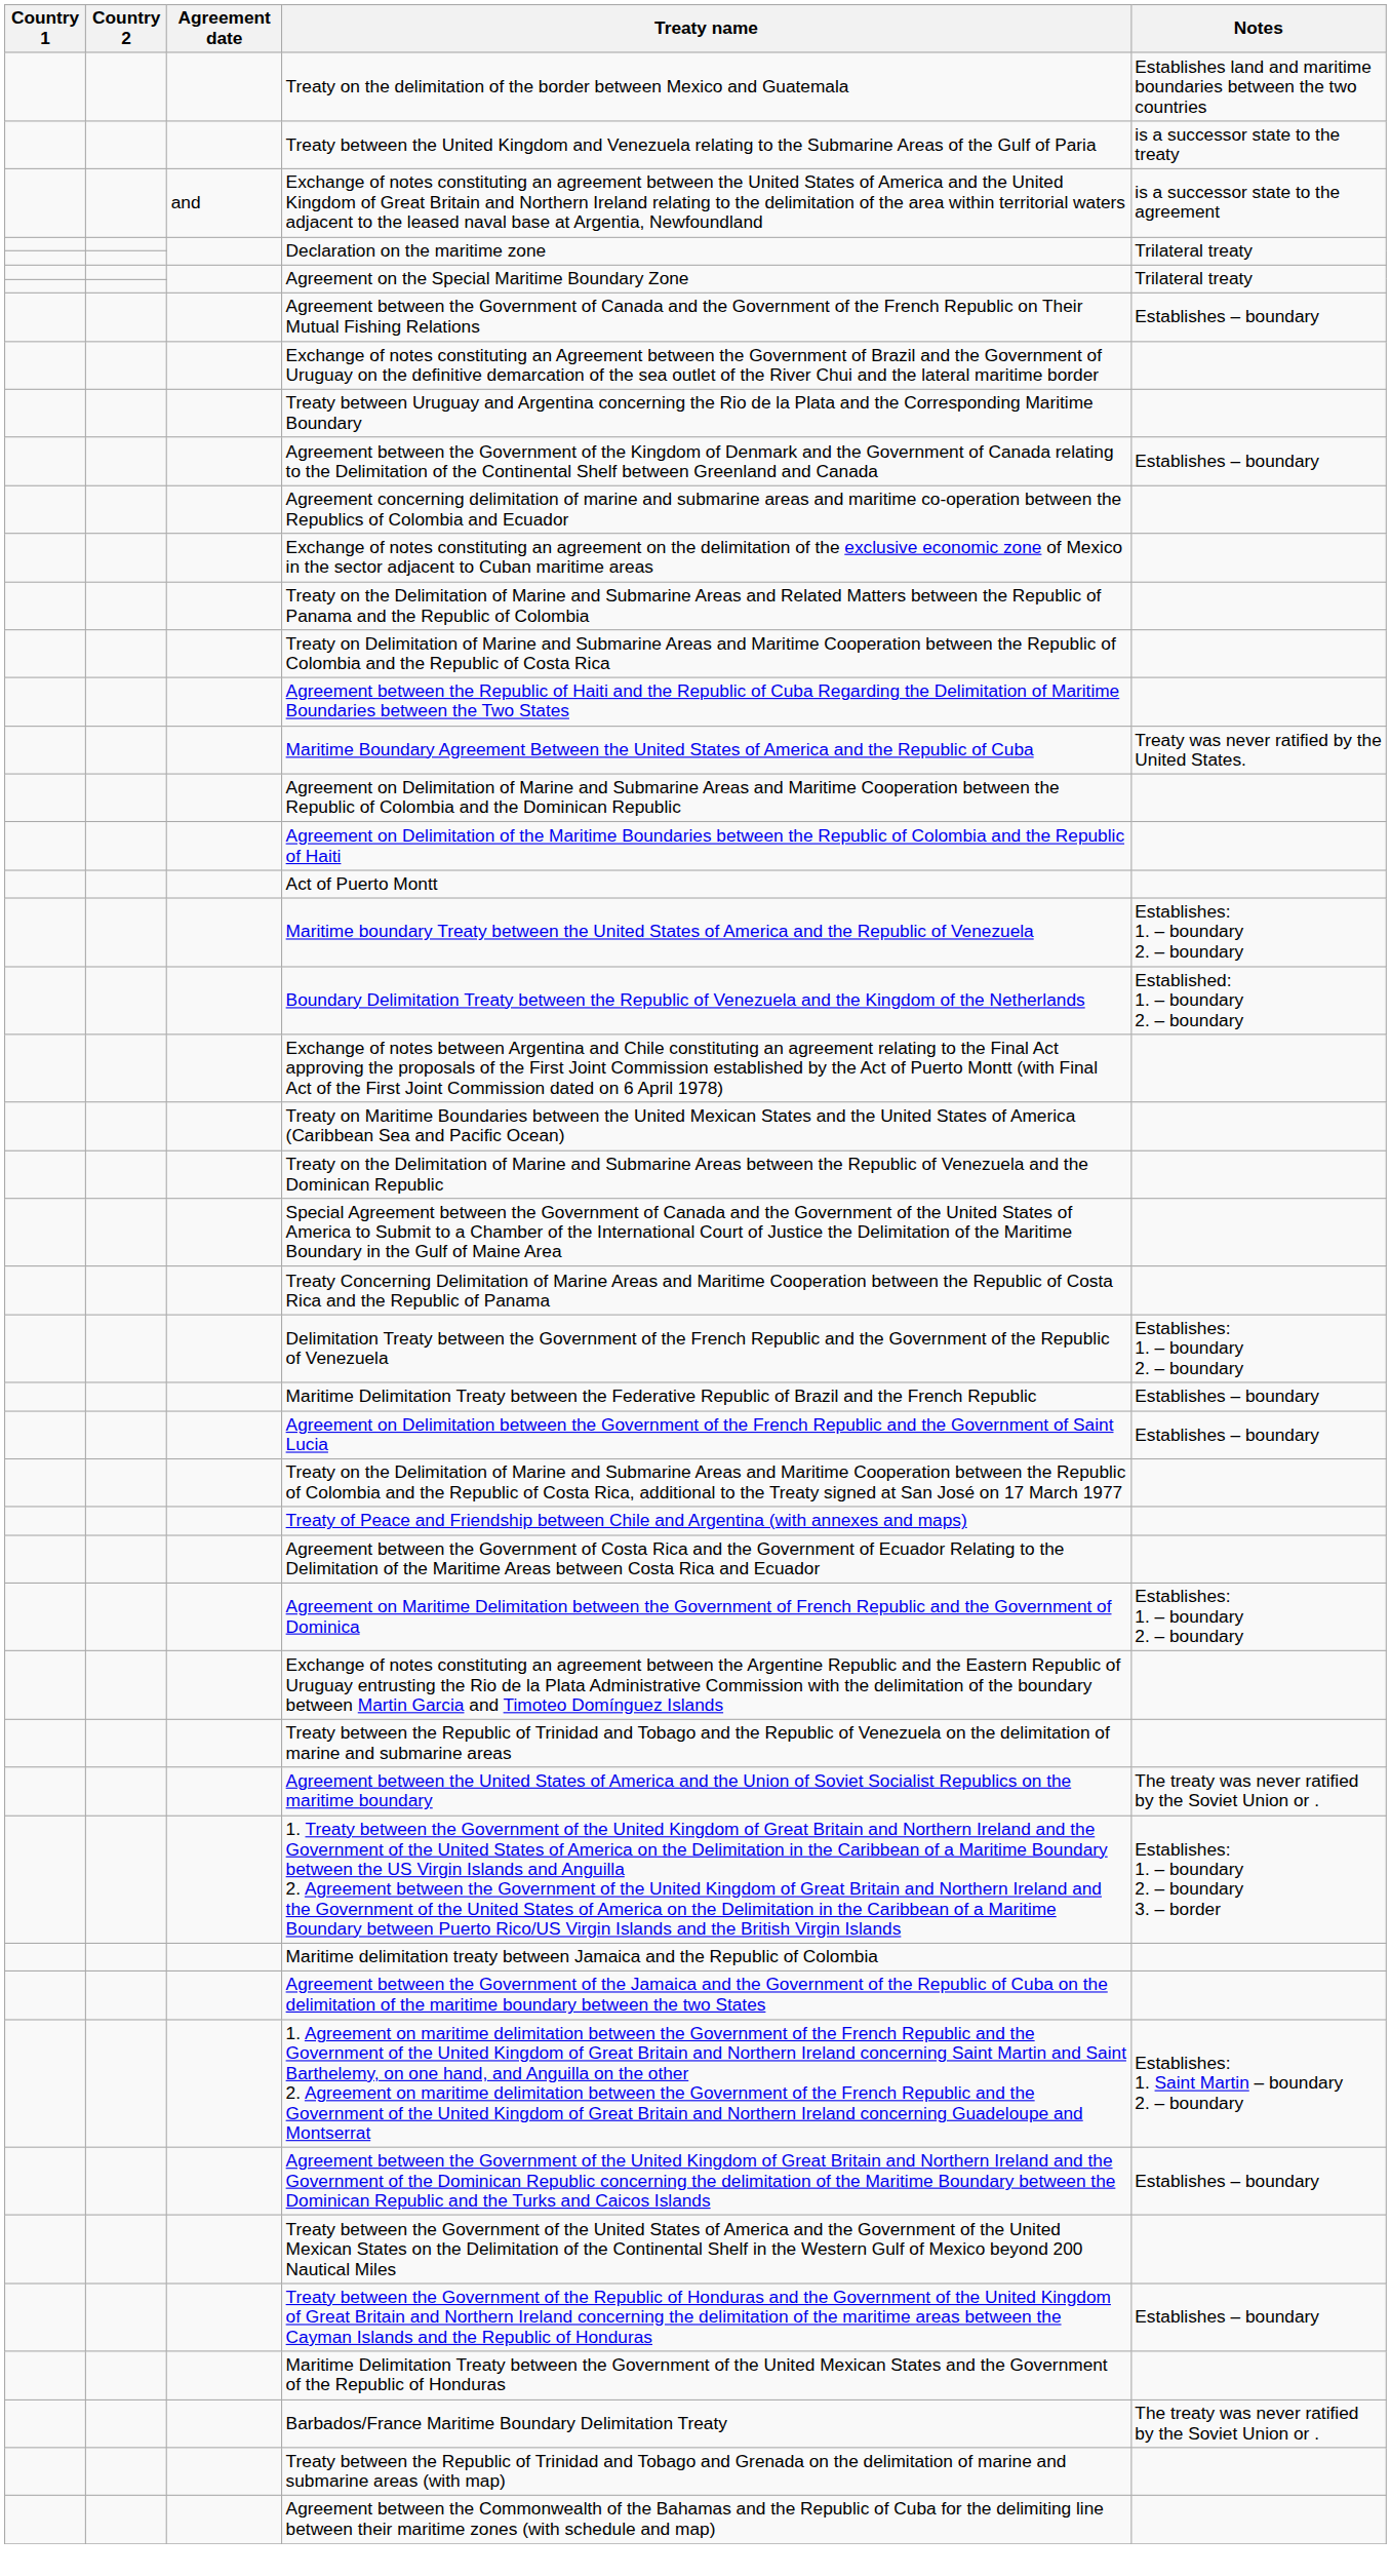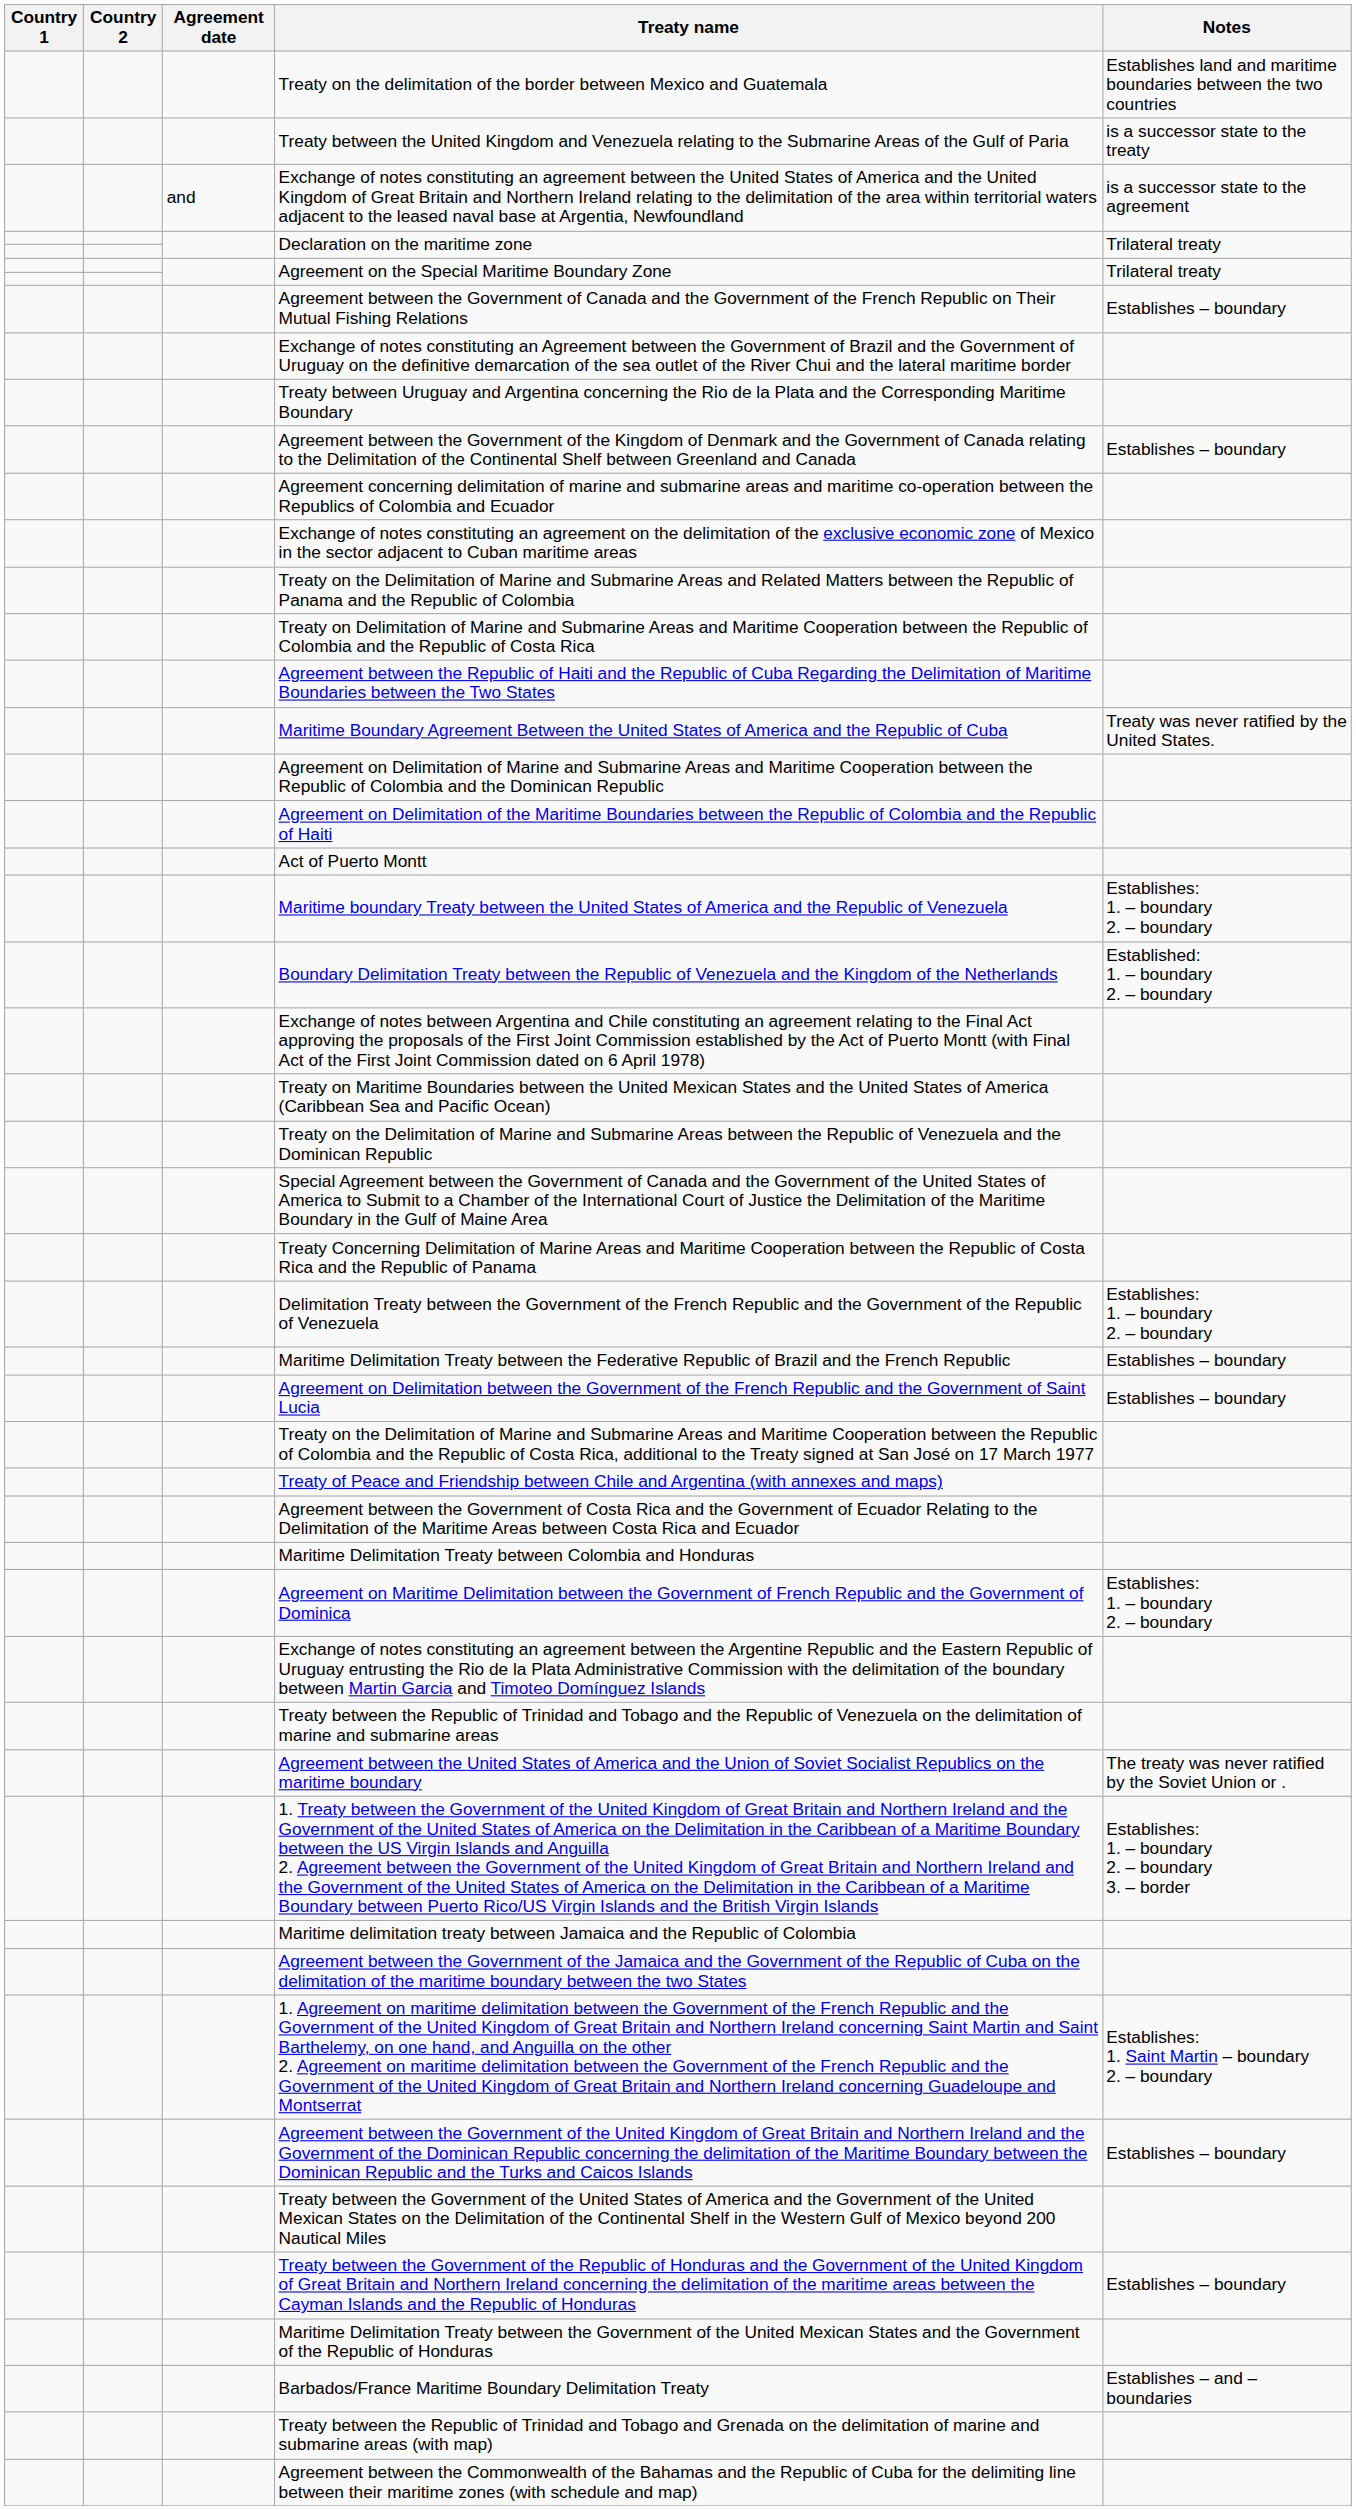+ row: Maritime Delimitation Treaty between Colombia and Honduras
Barbados/France Maritime Boundary Delimitation Treaty | Notes: The treaty was never ratified by the Soviet Union or . -> Establishes – and – boundaries
